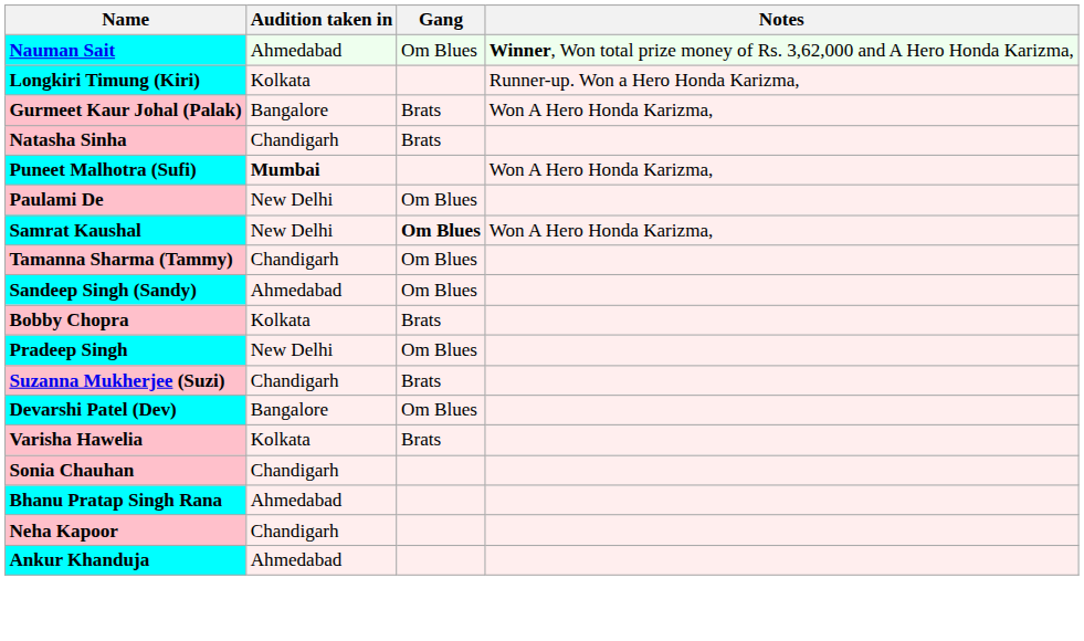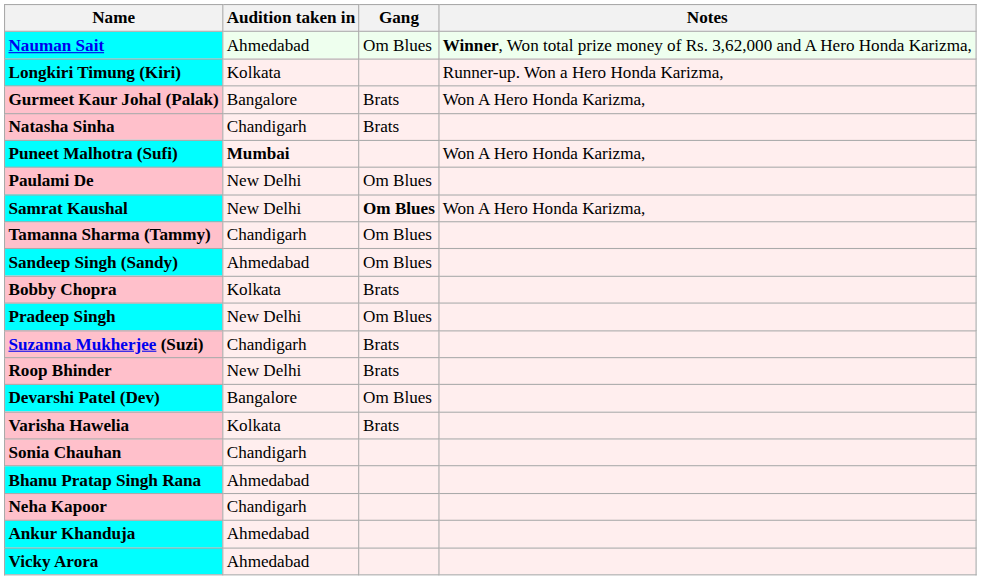+ row: Roop Bhinder | New Delhi | Brats
+ row: Vicky Arora | Ahmedabad
